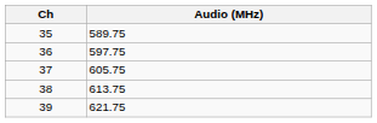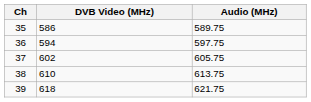+ column: DVB Video (MHz) | 586 | 594 | 602 | 610 | 618
